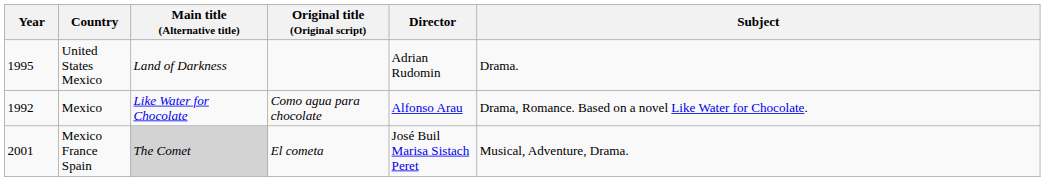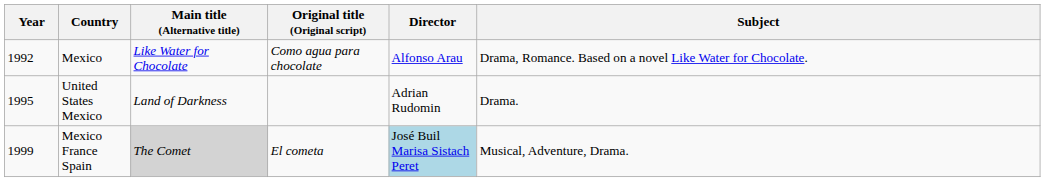rows swapped: Mexico <-> United States Mexico
Mexico France Spain | Year: 2001 -> 1999
Mexico France Spain | Director: no background -> lightblue background
